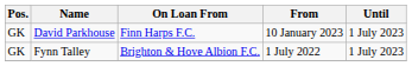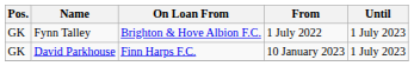rows swapped: David Parkhouse <-> Fynn Talley
